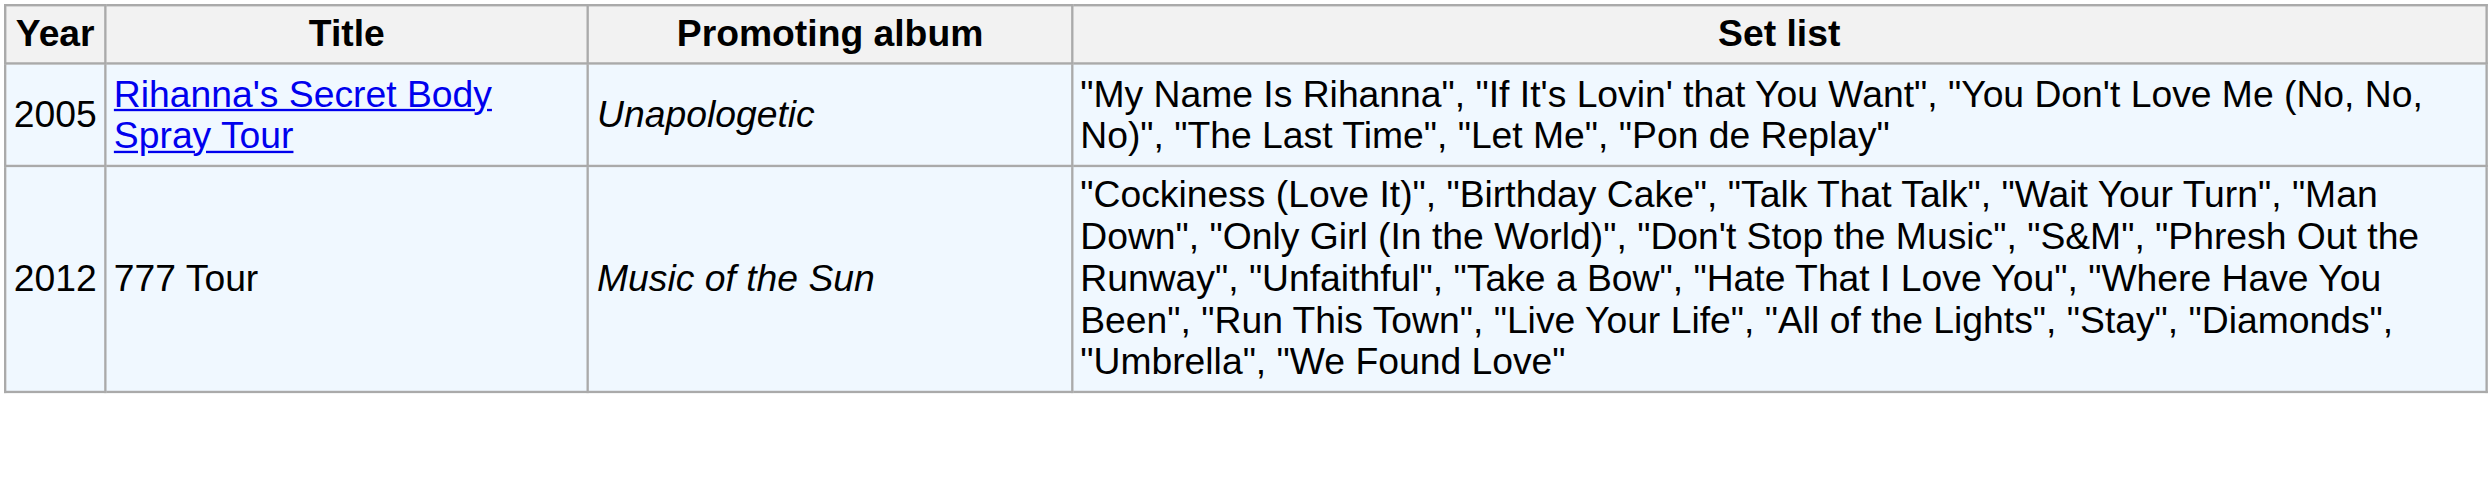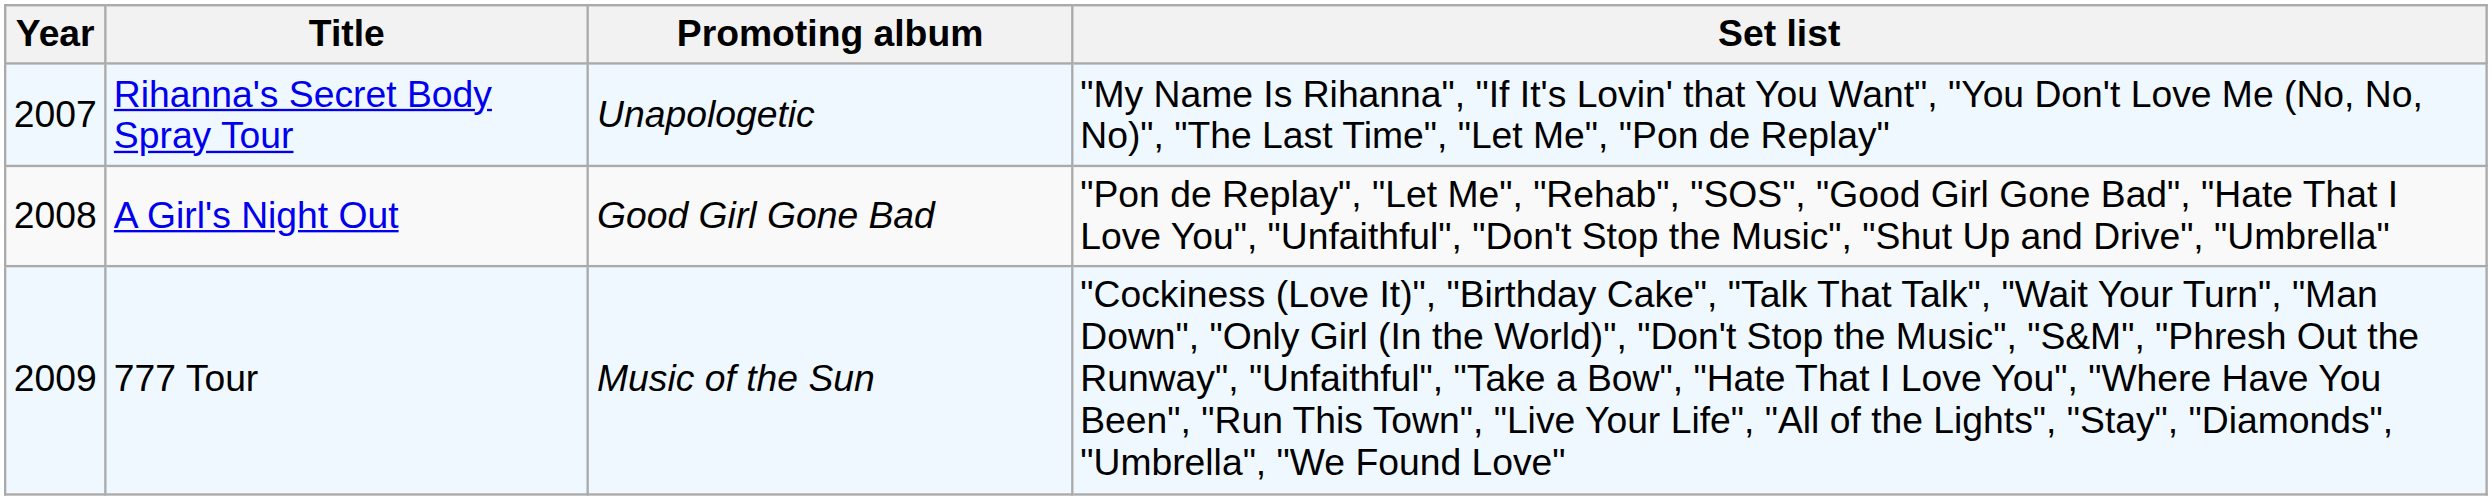Rihanna's Secret Body Spray Tour | Year: 2005 -> 2007
+ row: 2008 | A Girl's Night Out | Good Girl Gone Bad | "Pon de Replay", "Let Me", "Rehab", "SOS", "Good Girl Gone Bad", "Hate That I Love You", "Unfaithful", "Don't Stop the Music", "Shut Up and Drive", "Umbrella"
777 Tour | Year: 2012 -> 2009
